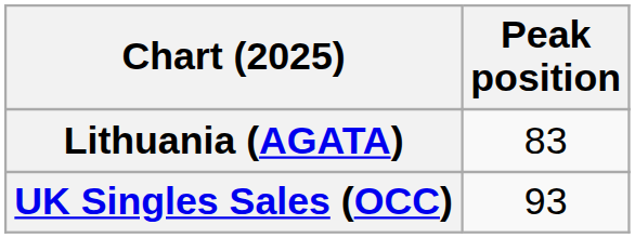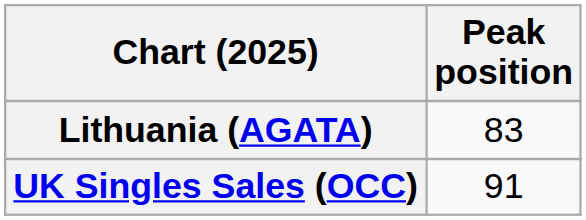UK Singles Sales (OCC) | Peak position: 93 -> 91
